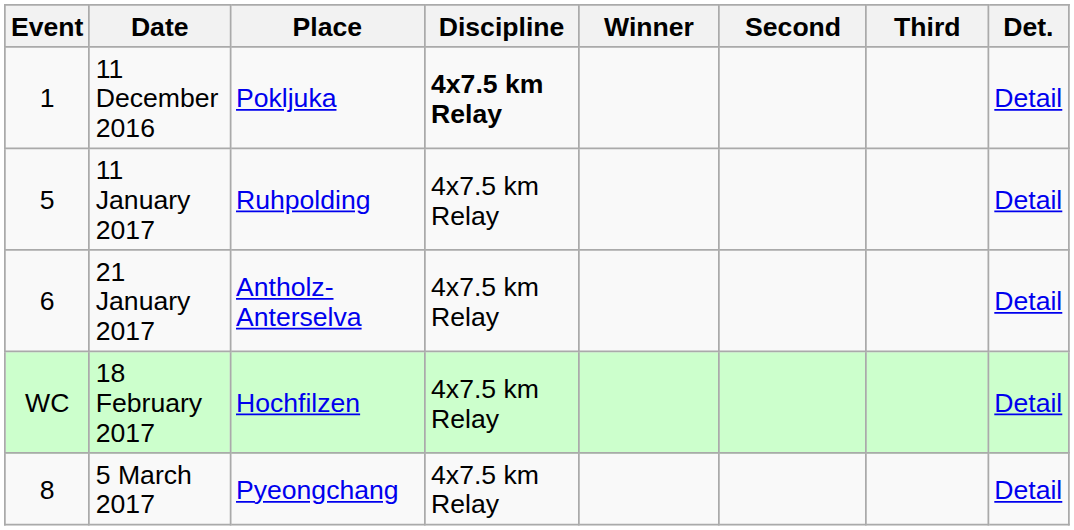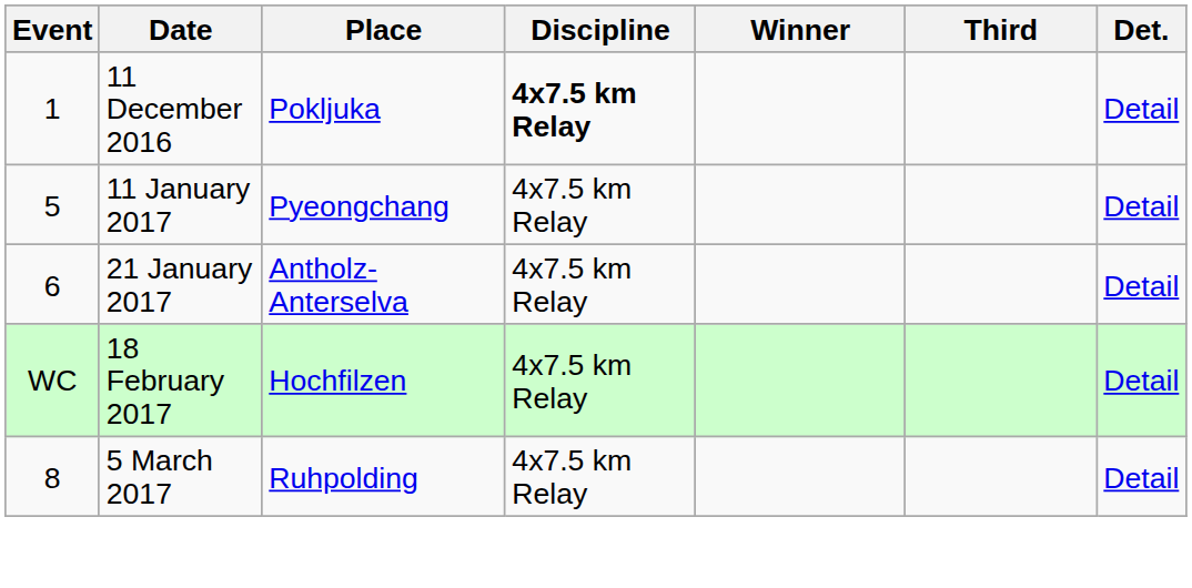- column: Second
11 January 2017 | Place: Ruhpolding -> Pyeongchang
5 March 2017 | Place: Pyeongchang -> Ruhpolding
